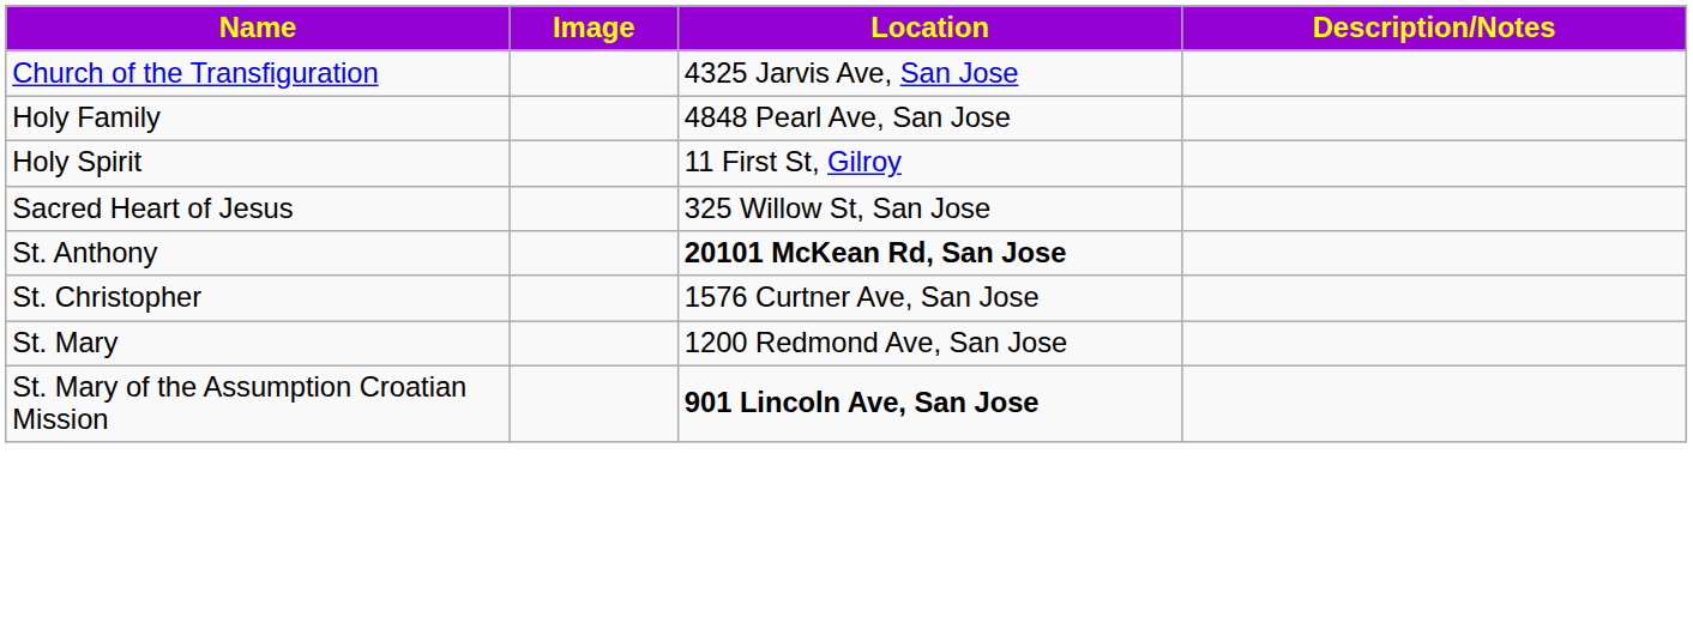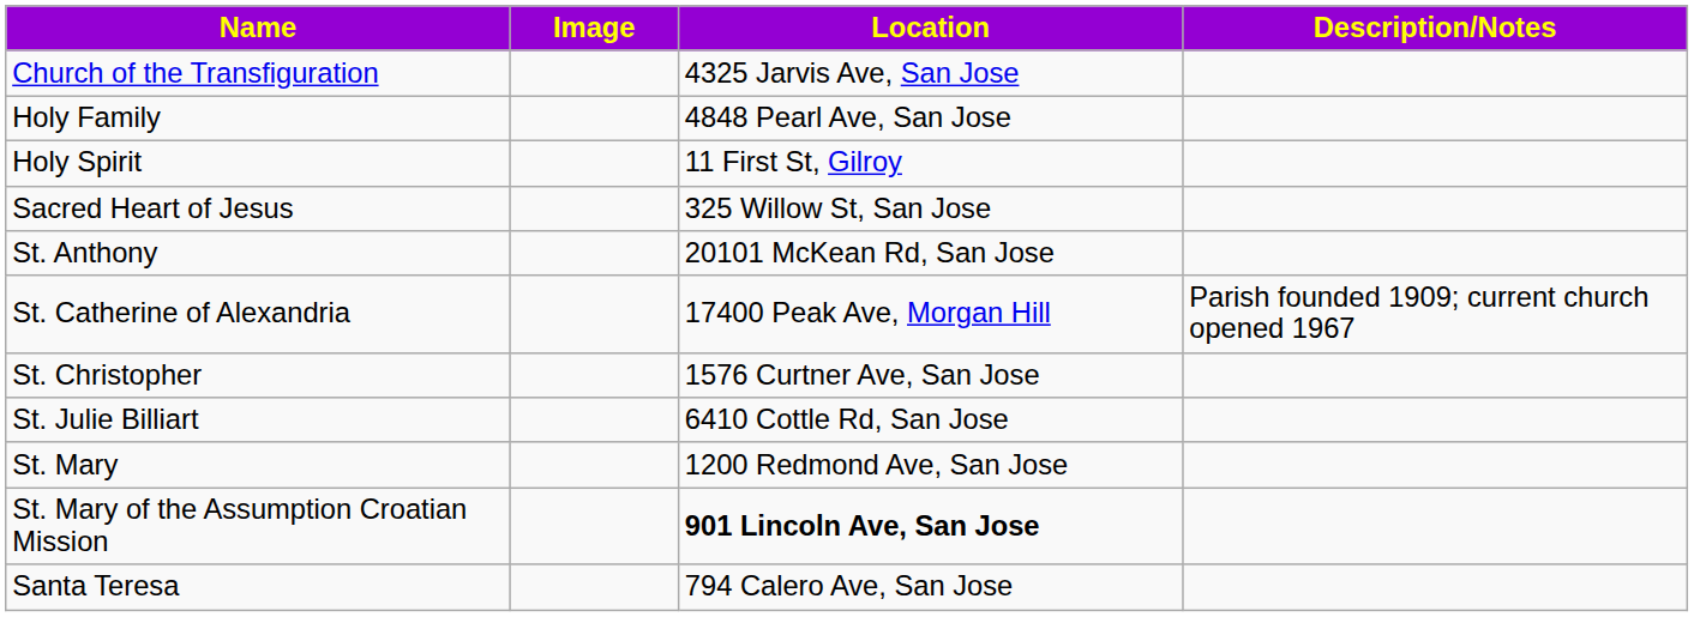St. Anthony | Location: bold -> normal
+ row: St. Catherine of Alexandria | 17400 Peak Ave, Morgan Hill | Parish founded 1909; current church opened 1967
+ row: St. Julie Billiart | 6410 Cottle Rd, San Jose
+ row: Santa Teresa | 794 Calero Ave, San Jose
